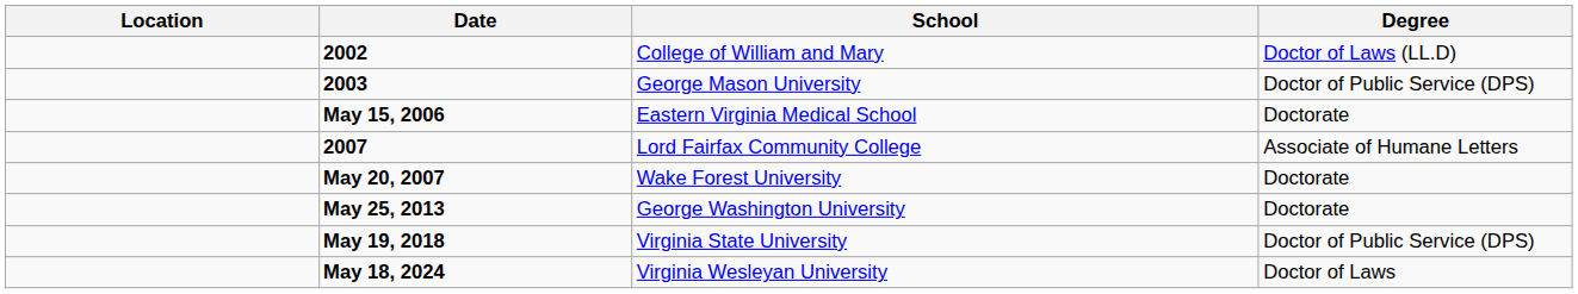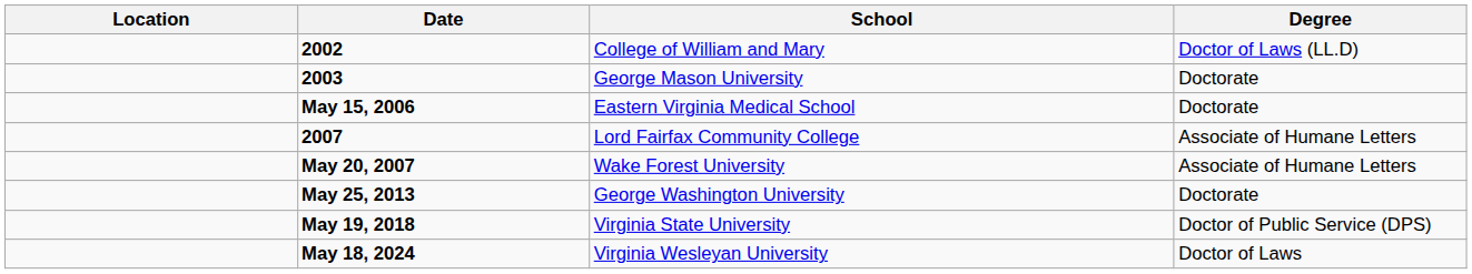2003 | Degree: Doctor of Public Service (DPS) -> Doctorate
May 20, 2007 | Degree: Doctorate -> Associate of Humane Letters
